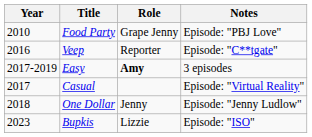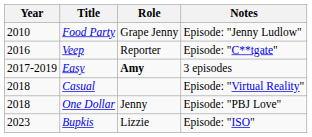Food Party | Notes: Episode: "PBJ Love" -> Episode: "Jenny Ludlow"
Casual | Year: 2017 -> 2018
One Dollar | Notes: Episode: "Jenny Ludlow" -> Episode: "PBJ Love"
